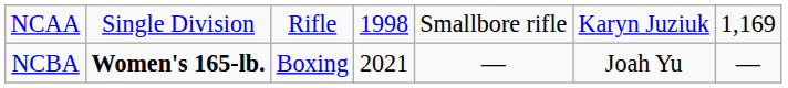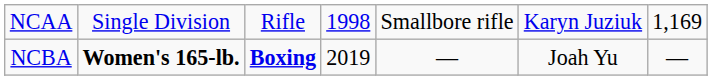NCBA | column 3: normal -> bold
NCBA | column 4: 2021 -> 2019
